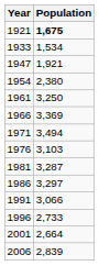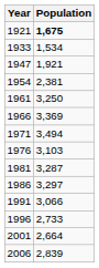1954 | Population: 2,380 -> 2,381
